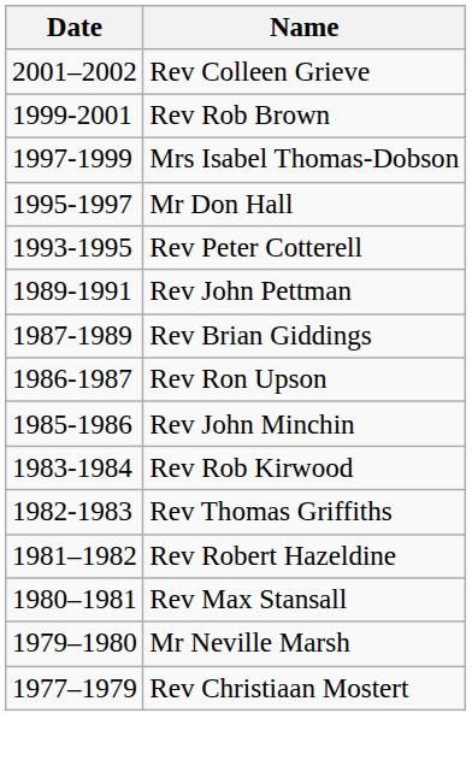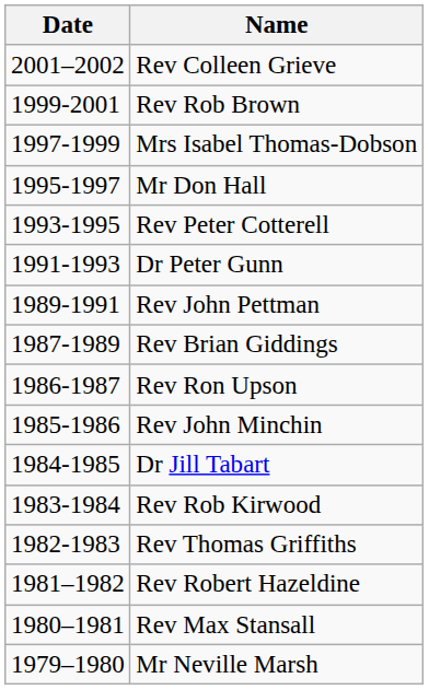+ row: 1991-1993 | Dr Peter Gunn
+ row: 1984-1985 | Dr Jill Tabart
- row: 1977–1979 | Rev Christiaan Mostert
